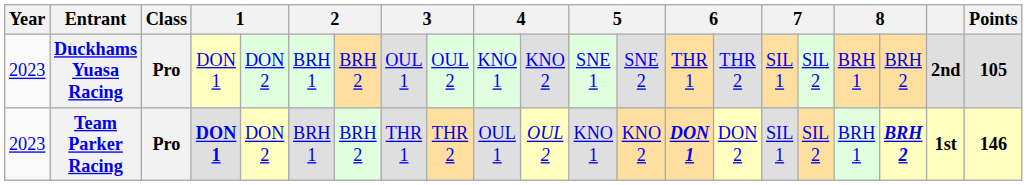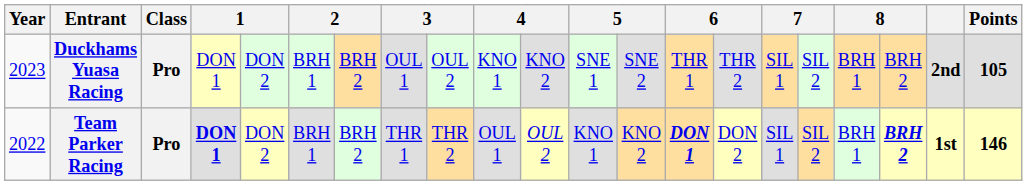Team Parker Racing | Year: 2023 -> 2022
